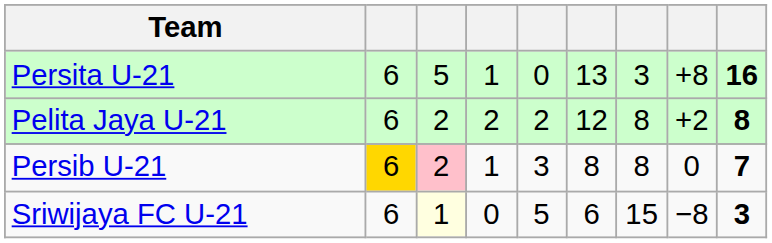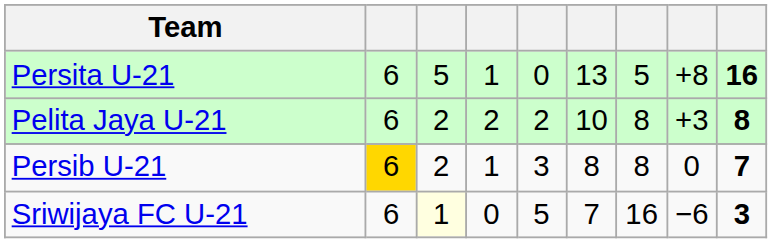Persita U-21 | column 7: 3 -> 5
Pelita Jaya U-21 | column 6: 12 -> 10
Pelita Jaya U-21 | column 8: +2 -> +3
Persib U-21 | column 3: pink background -> no background
Sriwijaya FC U-21 | column 6: 6 -> 7
Sriwijaya FC U-21 | column 7: 15 -> 16
Sriwijaya FC U-21 | column 8: −8 -> −6
